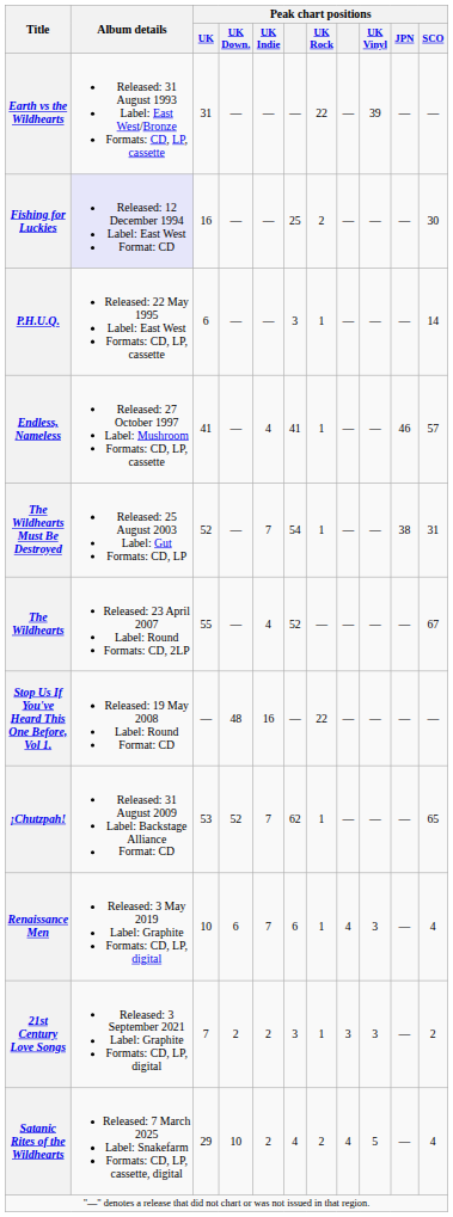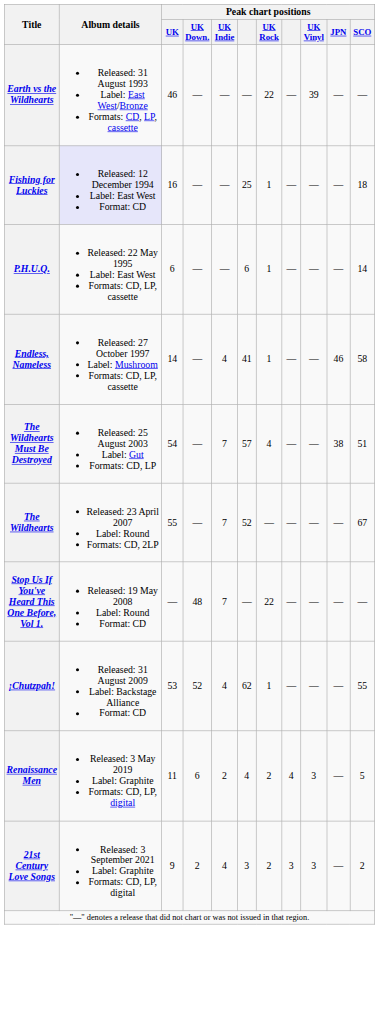Earth vs the Wildhearts | Peak chart positions / UK: 31 -> 46
Fishing for Luckies | Peak chart positions / UK Rock: 2 -> 1
Fishing for Luckies | Peak chart positions / SCO: 30 -> 18
P.H.U.Q. | column 6: 3 -> 6
Endless, Nameless | Peak chart positions / UK: 41 -> 14
Endless, Nameless | Peak chart positions / SCO: 57 -> 58
The Wildhearts Must Be Destroyed | Peak chart positions / UK: 52 -> 54
The Wildhearts Must Be Destroyed | column 6: 54 -> 57
The Wildhearts Must Be Destroyed | Peak chart positions / UK Rock: 1 -> 4
The Wildhearts Must Be Destroyed | Peak chart positions / SCO: 31 -> 51
The Wildhearts | Peak chart positions / UK Indie: 4 -> 7
Stop Us If You've Heard This One Before, Vol 1. | Peak chart positions / UK Indie: 16 -> 7
¡Chutzpah! | Peak chart positions / UK Indie: 7 -> 4
¡Chutzpah! | Peak chart positions / SCO: 65 -> 55
Renaissance Men | Peak chart positions / UK: 10 -> 11
Renaissance Men | Peak chart positions / UK Indie: 7 -> 2
Renaissance Men | column 6: 6 -> 4
Renaissance Men | Peak chart positions / UK Rock: 1 -> 2
Renaissance Men | Peak chart positions / SCO: 4 -> 5
21st Century Love Songs | Peak chart positions / UK: 7 -> 9
21st Century Love Songs | Peak chart positions / UK Indie: 2 -> 4
21st Century Love Songs | Peak chart positions / UK Rock: 1 -> 2
- row: Satanic Rites of the Wildhearts | Released: 7 March 2025 Label: Snakefarm Formats: CD, LP, cassette, digital | 29 | 10 | 2 | 4 | 2 | 4 | 5 | — | 4
